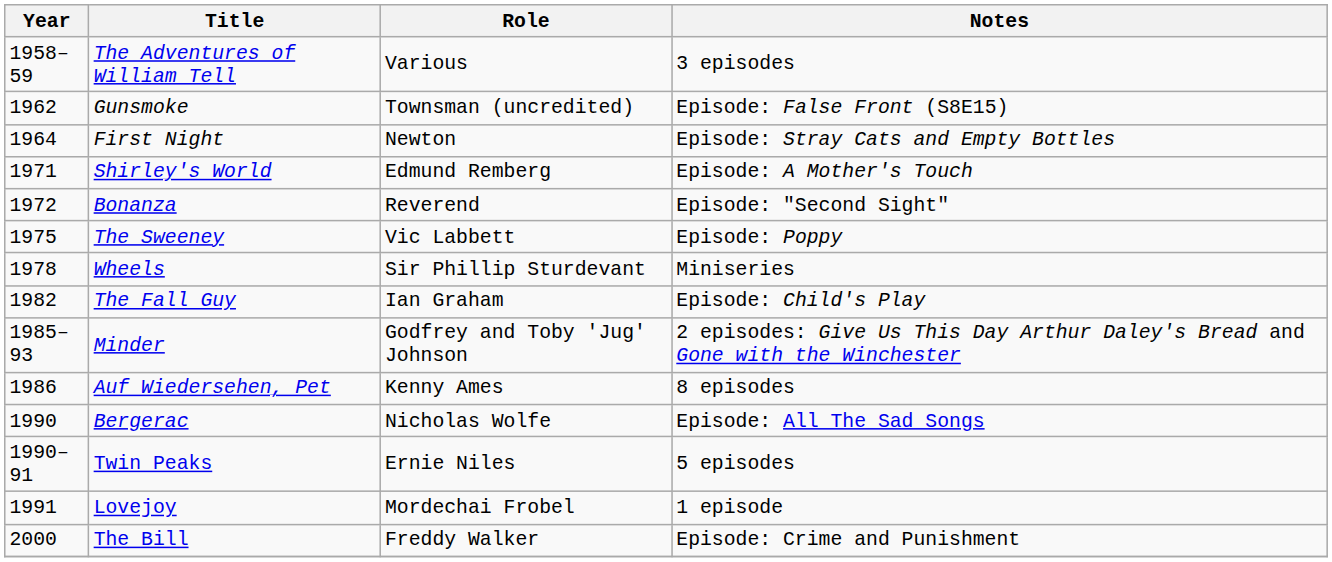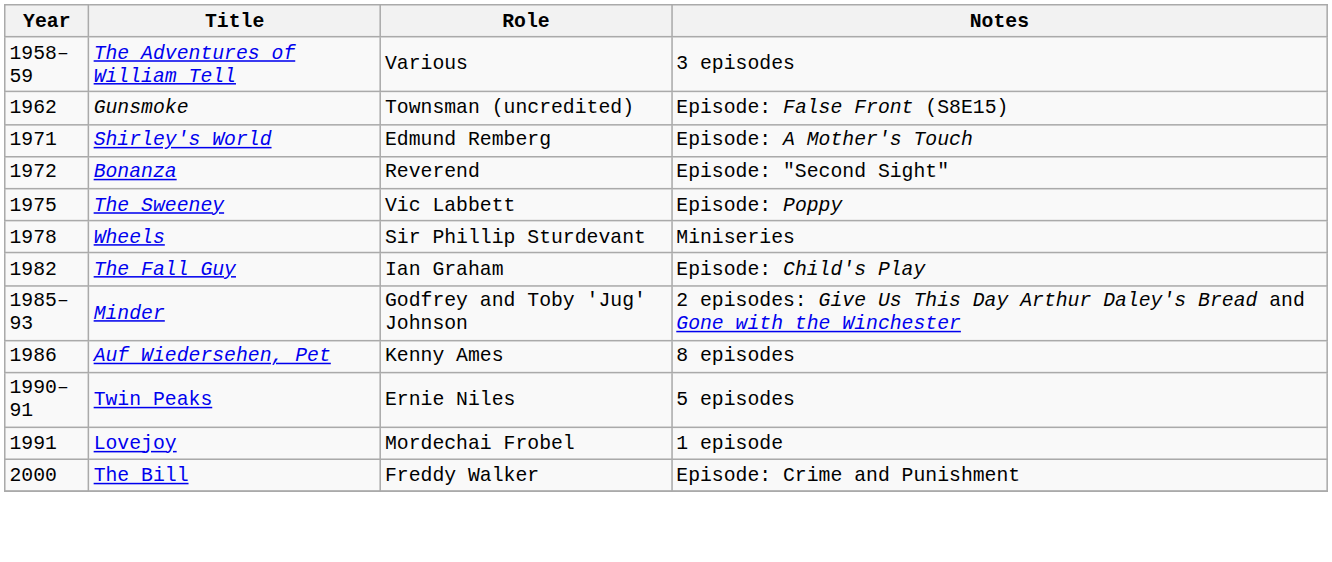- row: 1964 | First Night | Newton | Episode: Stray Cats and Empty Bottles
- row: 1990 | Bergerac | Nicholas Wolfe | Episode: All The Sad Songs
